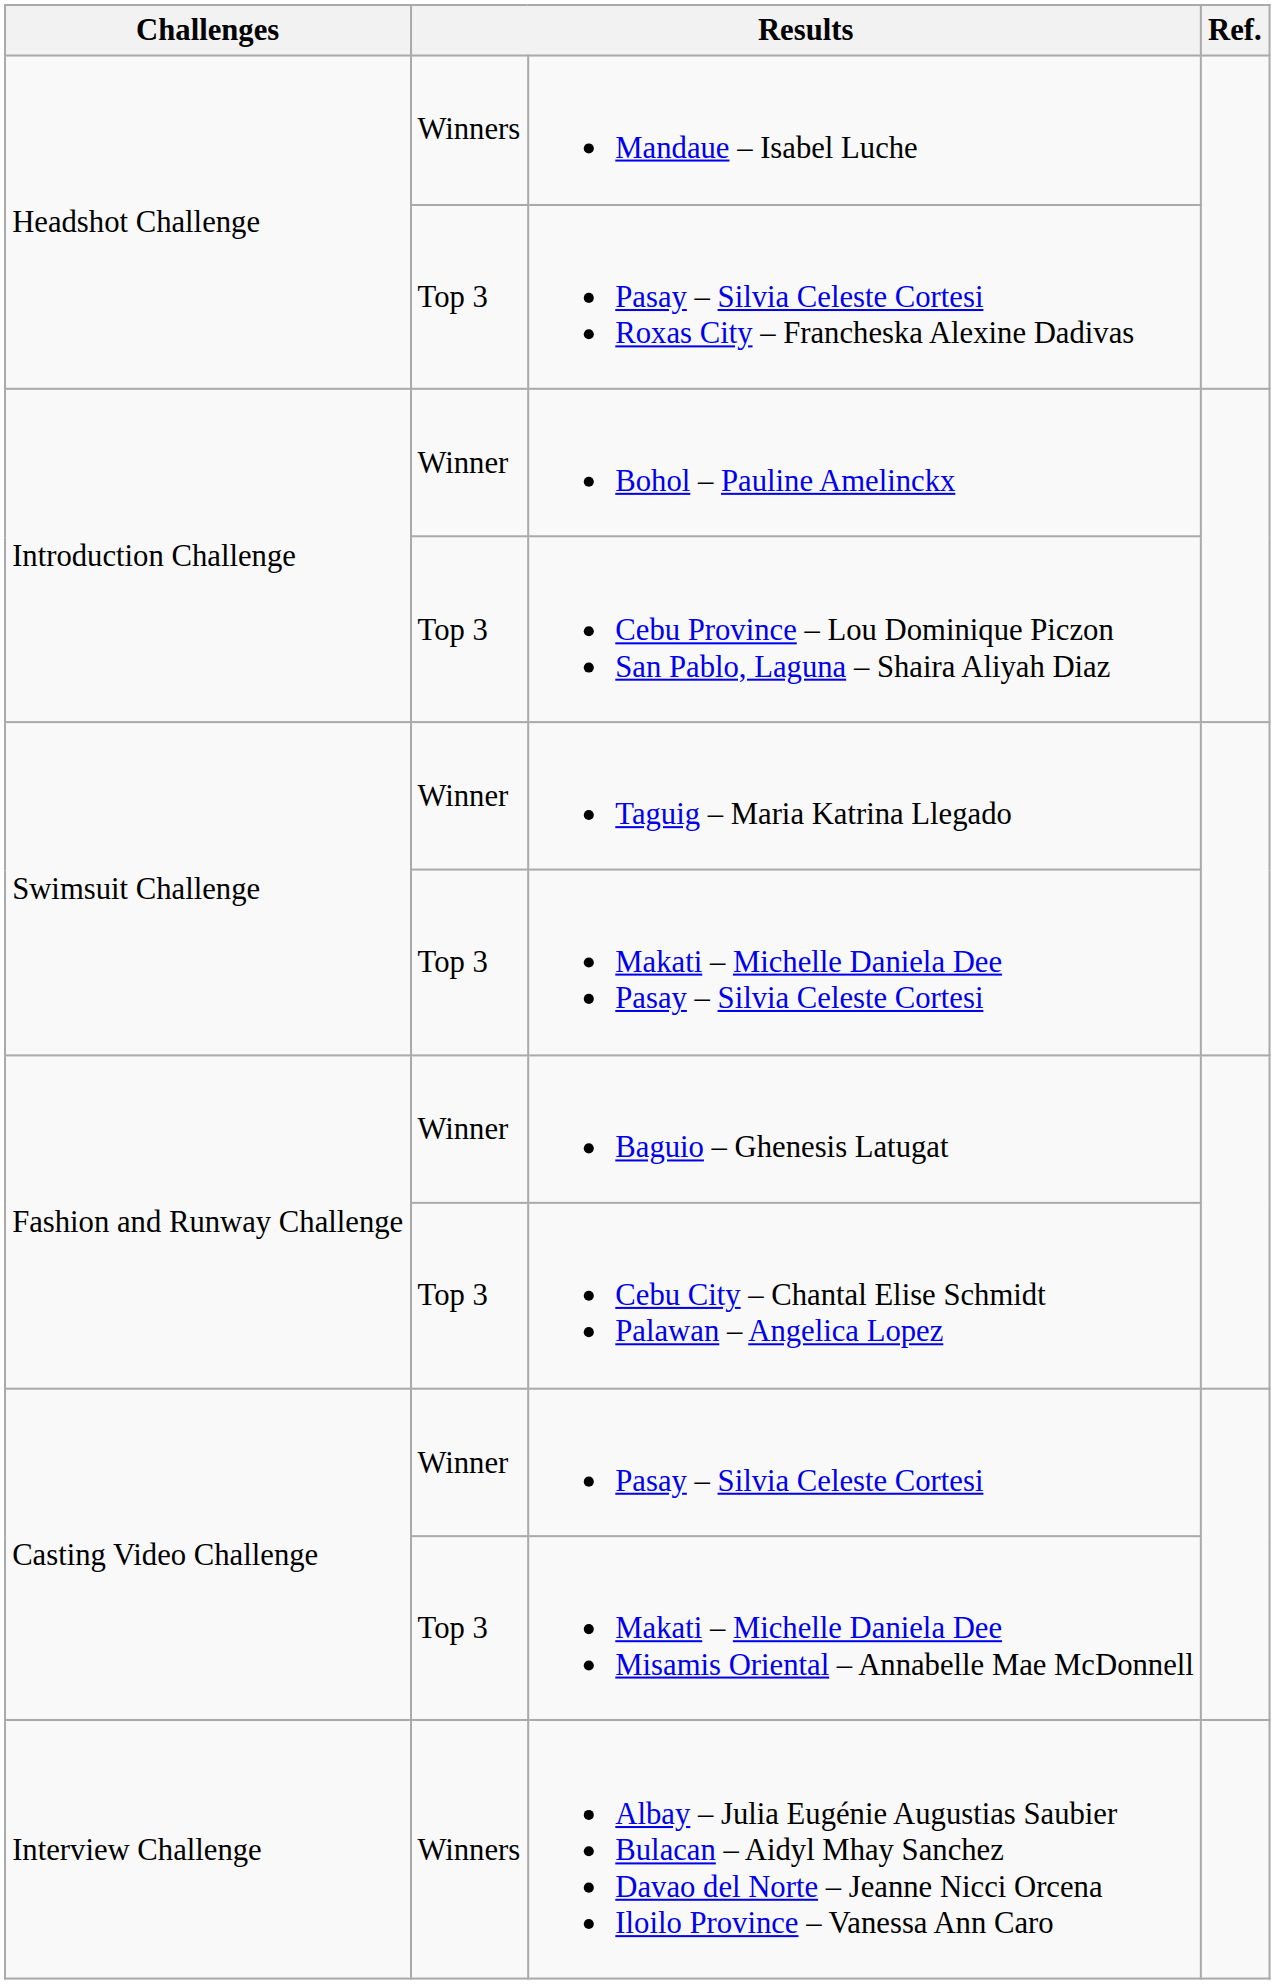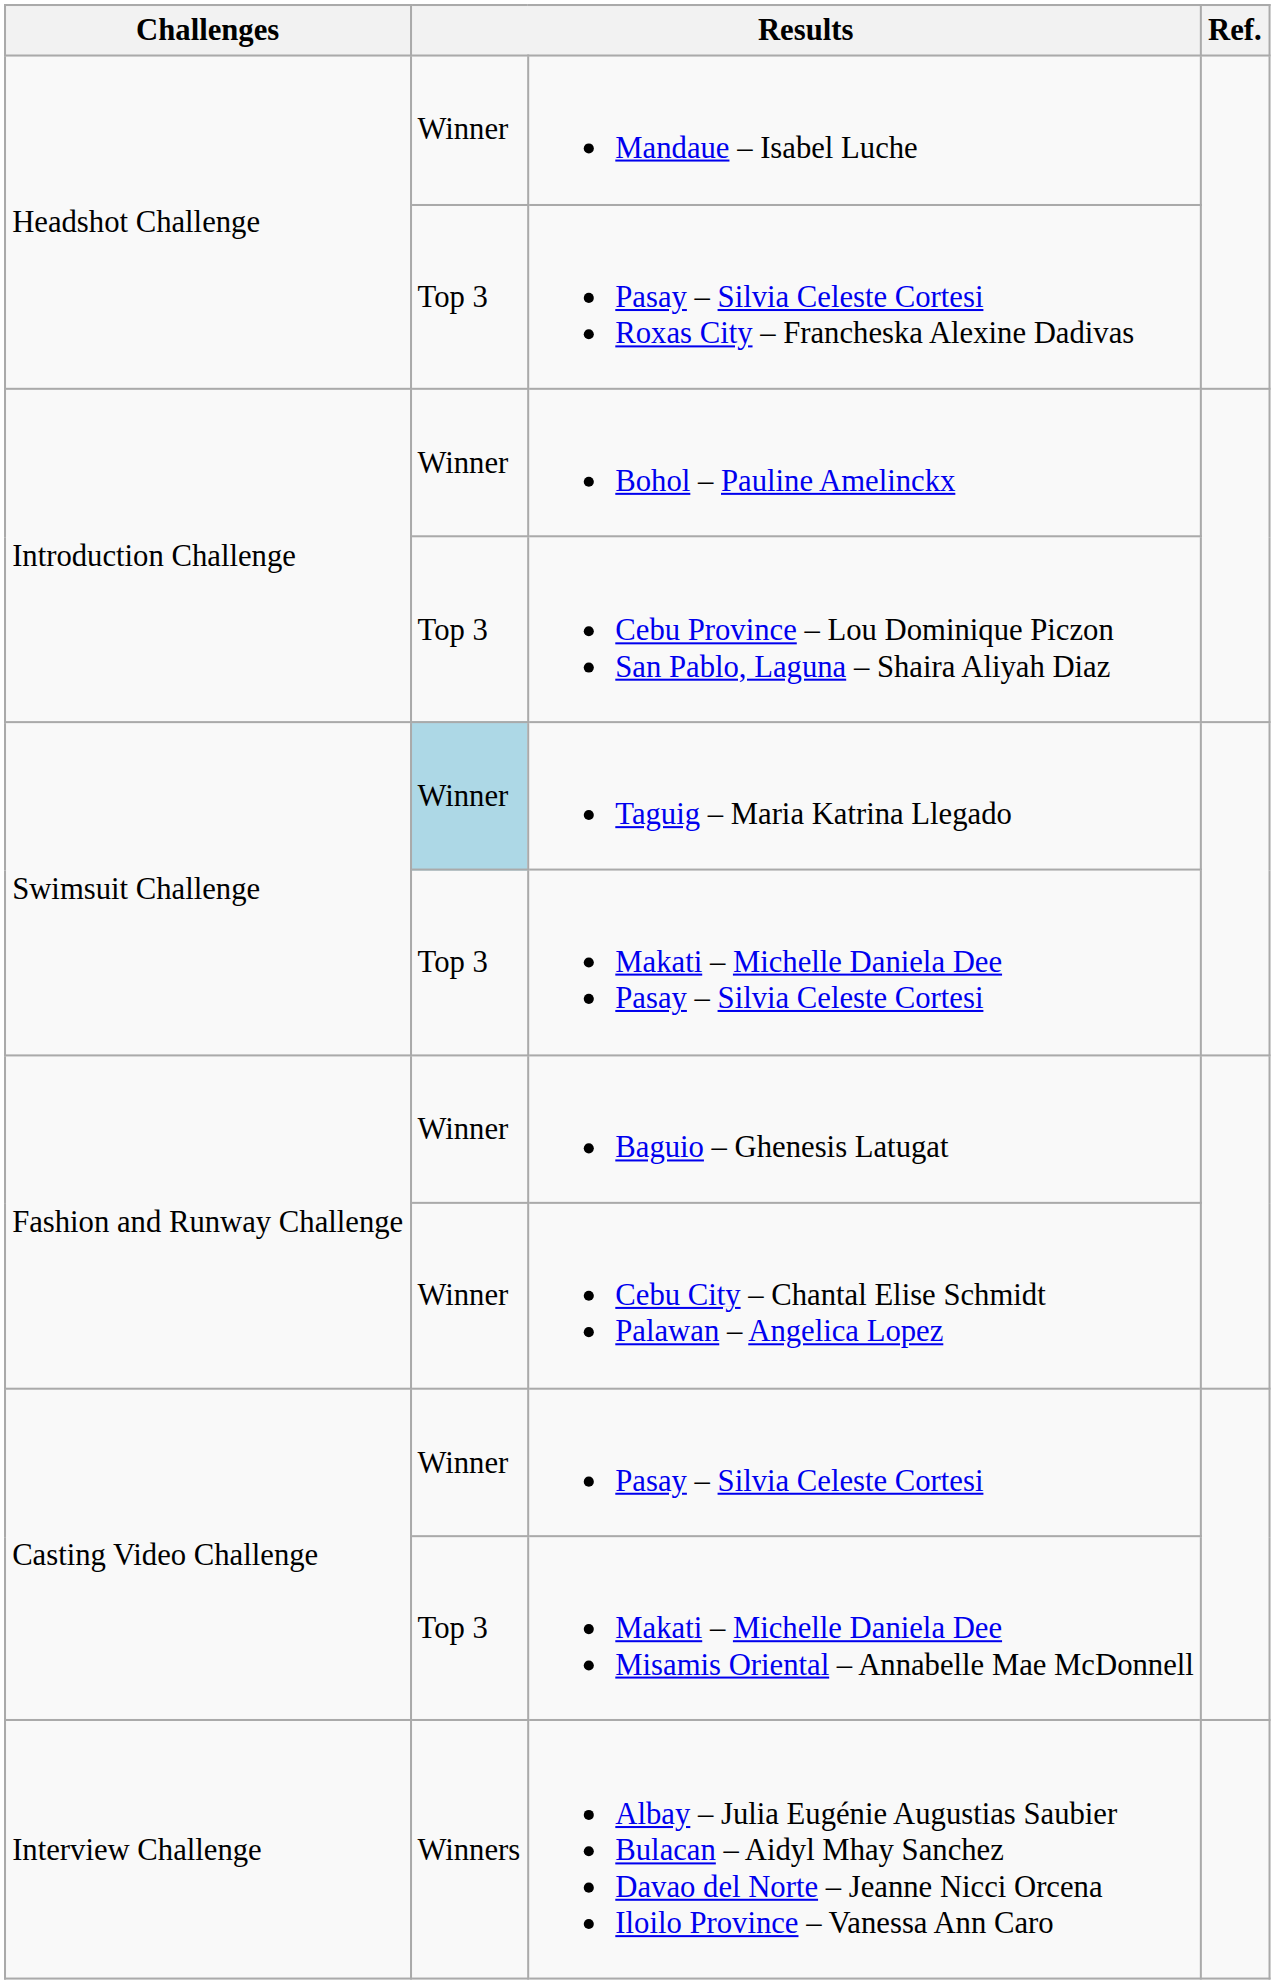Mandaue – Isabel Luche | column 2: Winners -> Winner
Taguig – Maria Katrina Llegado | column 2: no background -> lightblue background
Cebu City – Chantal Elise Schmidt Palawan – Angelica Lopez | column 2: Top 3 -> Winner
